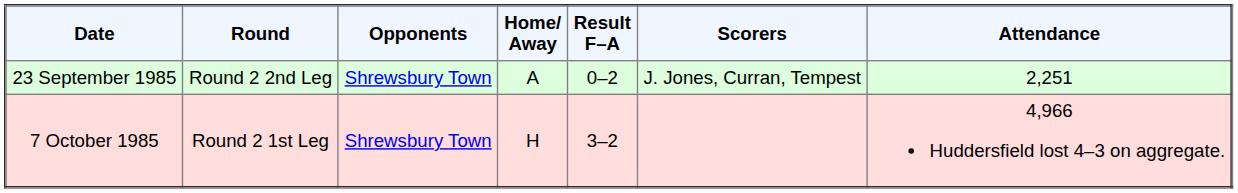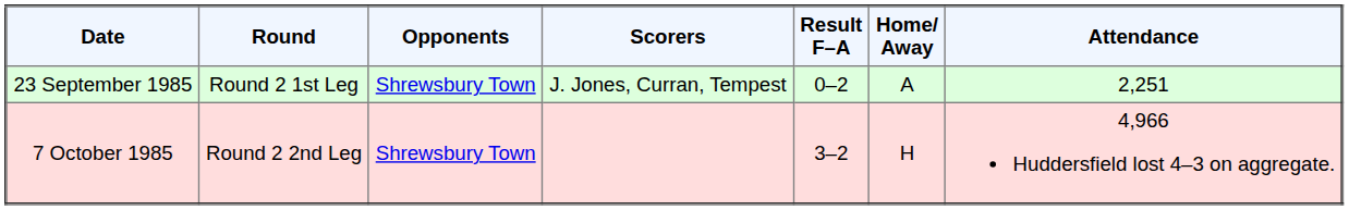columns swapped: Home/ Away <-> Scorers
23 September 1985 | Round: Round 2 2nd Leg -> Round 2 1st Leg
7 October 1985 | Round: Round 2 1st Leg -> Round 2 2nd Leg
